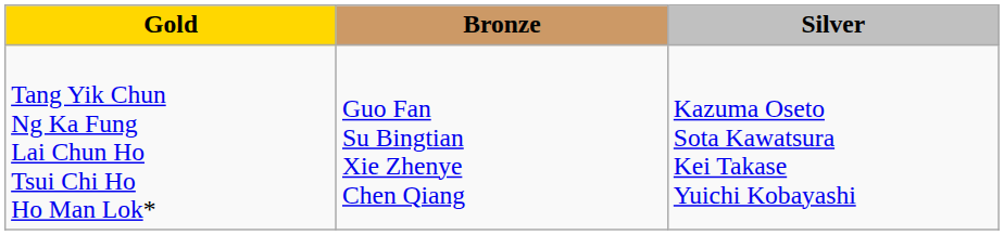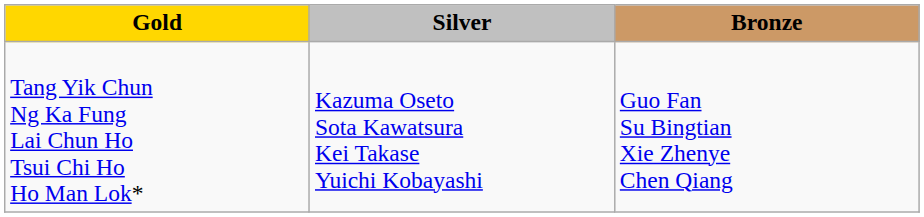columns swapped: Silver <-> Bronze
